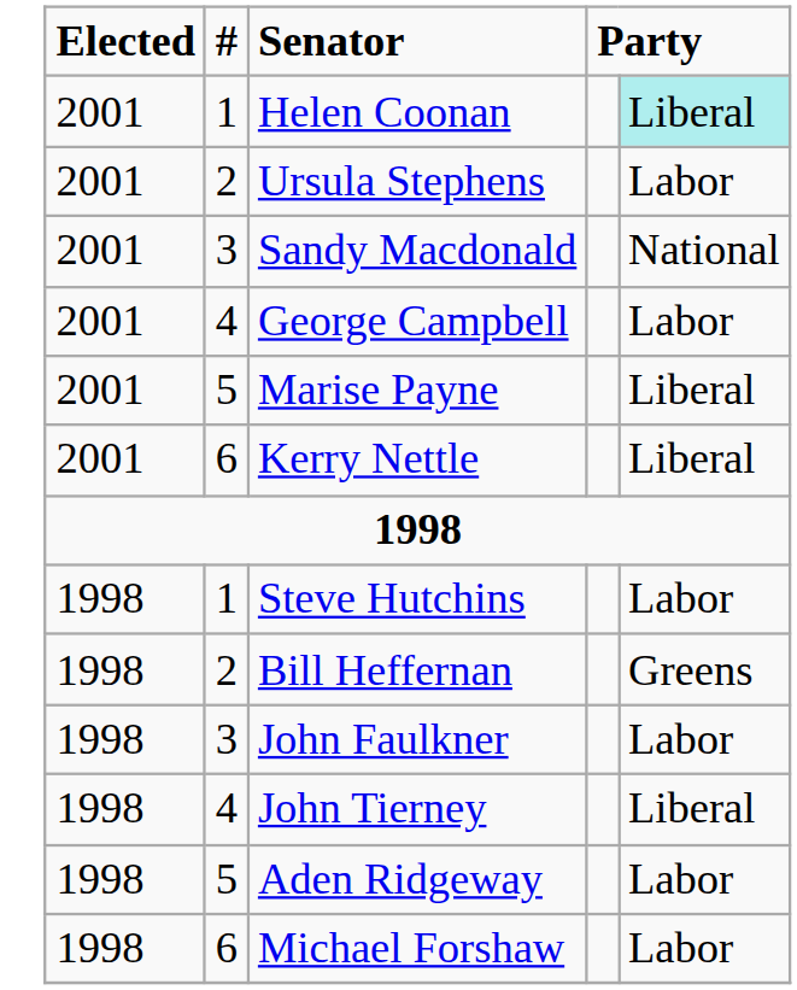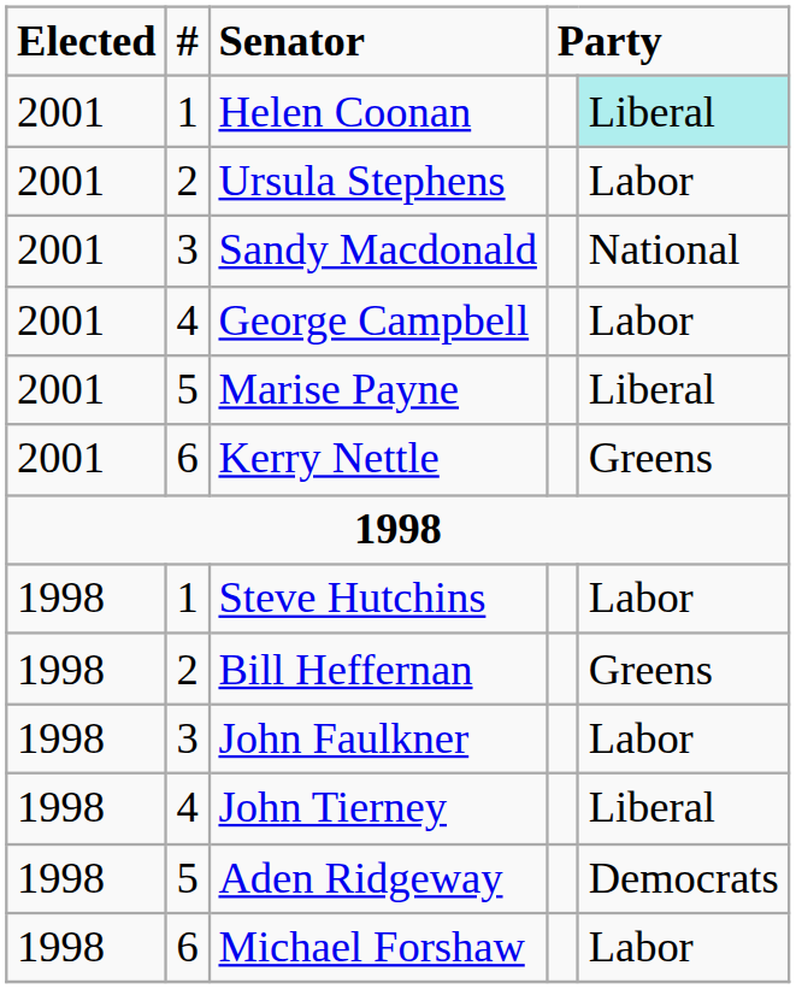Kerry Nettle | column 5: Liberal -> Greens
Aden Ridgeway | column 5: Labor -> Democrats
